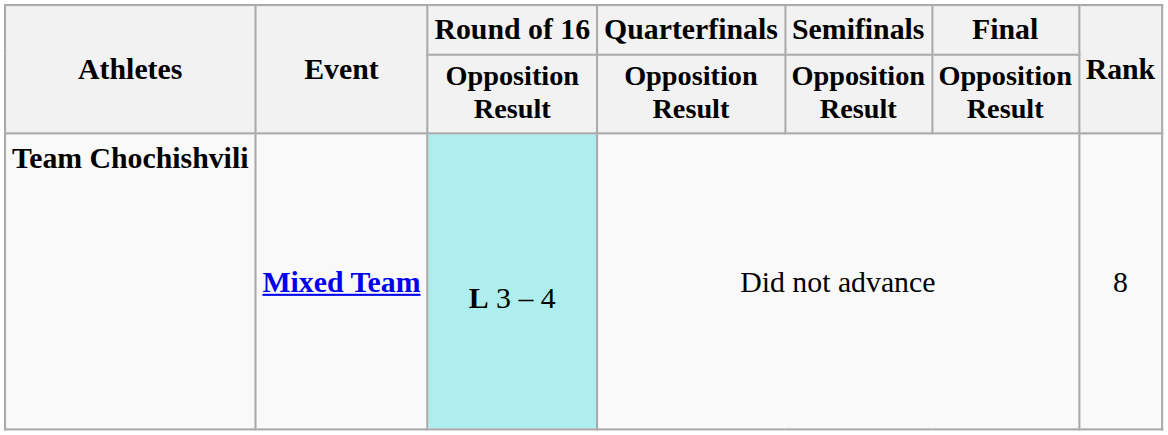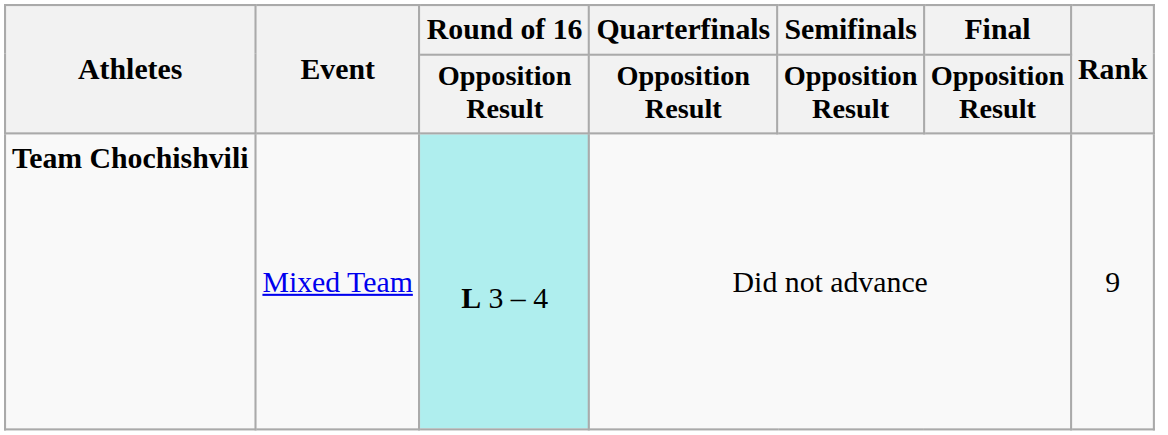Team Chochishvili | Event: bold -> normal
Team Chochishvili | Rank: 8 -> 9
